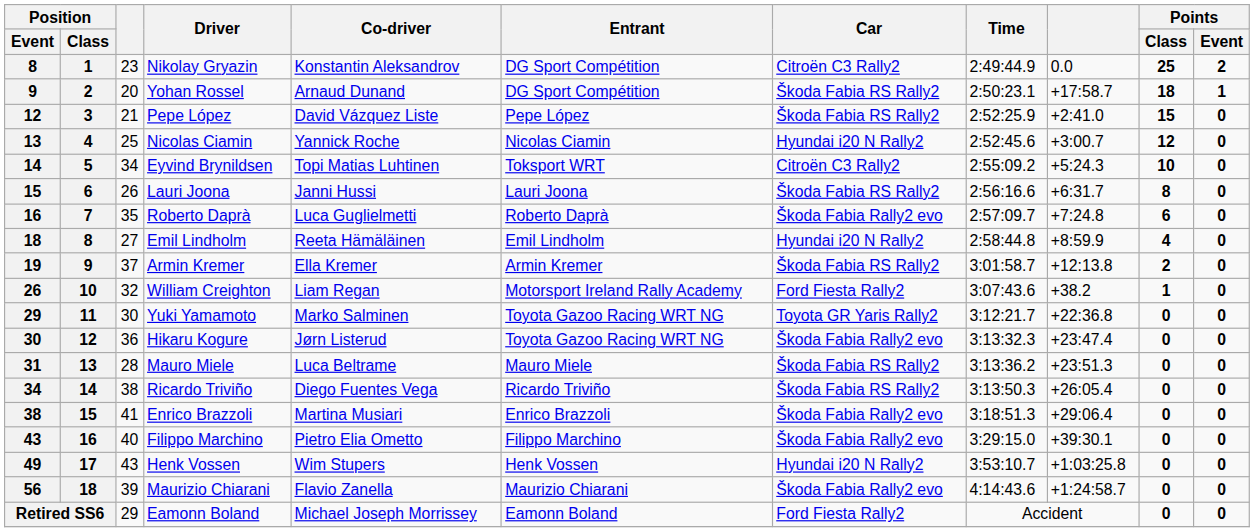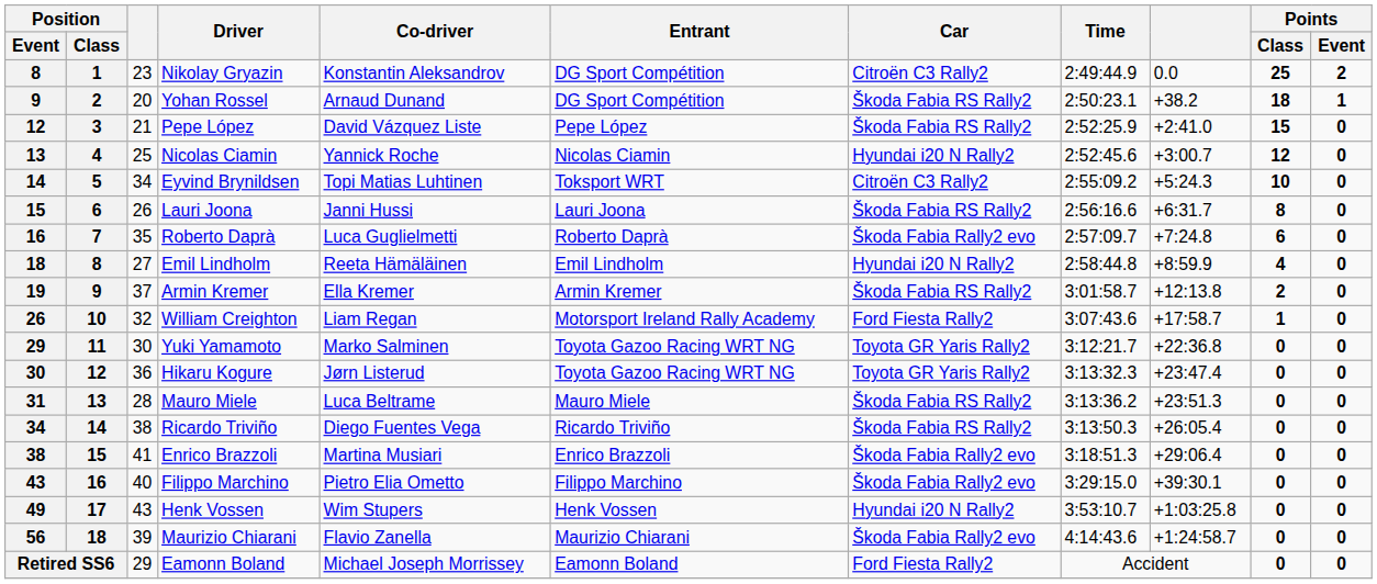Yohan Rossel | column 9: +17:58.7 -> +38.2
William Creighton | column 9: +38.2 -> +17:58.7
Hikaru Kogure | Car: Škoda Fabia Rally2 evo -> Toyota GR Yaris Rally2
